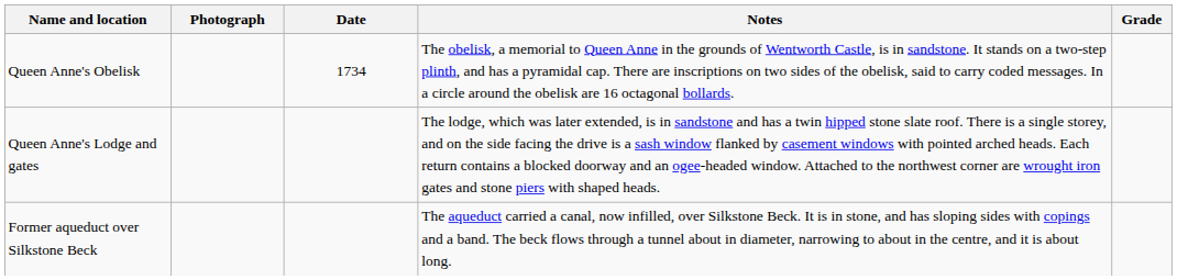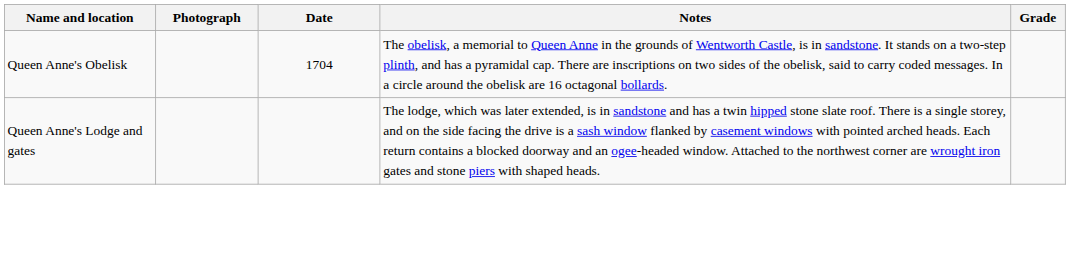Queen Anne's Obelisk | Date: 1734 -> 1704
- row: Former aqueduct over Silkstone Beck | The aqueduct carried a canal, now infilled, over Silkstone Beck. It is in stone, and has sloping sides with copings and a band. The beck flows through a tunnel about in diameter, narrowing to about in the centre, and it is about long.
